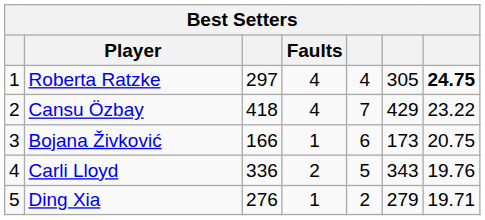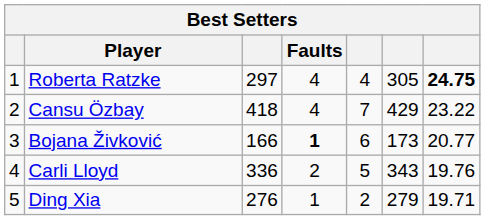Bojana Živković | Faults: normal -> bold
Bojana Živković | column 7: 20.75 -> 20.77
